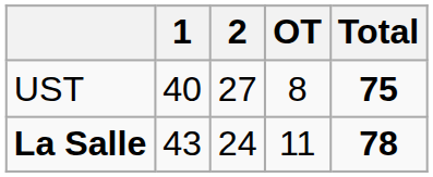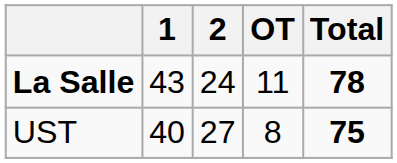rows swapped: UST <-> La Salle
